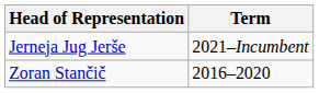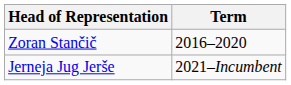rows swapped: Zoran Stančič <-> Jerneja Jug Jerše
